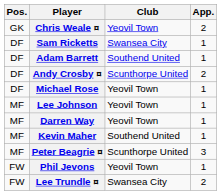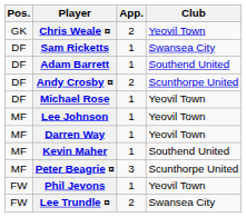columns swapped: Club <-> App.
